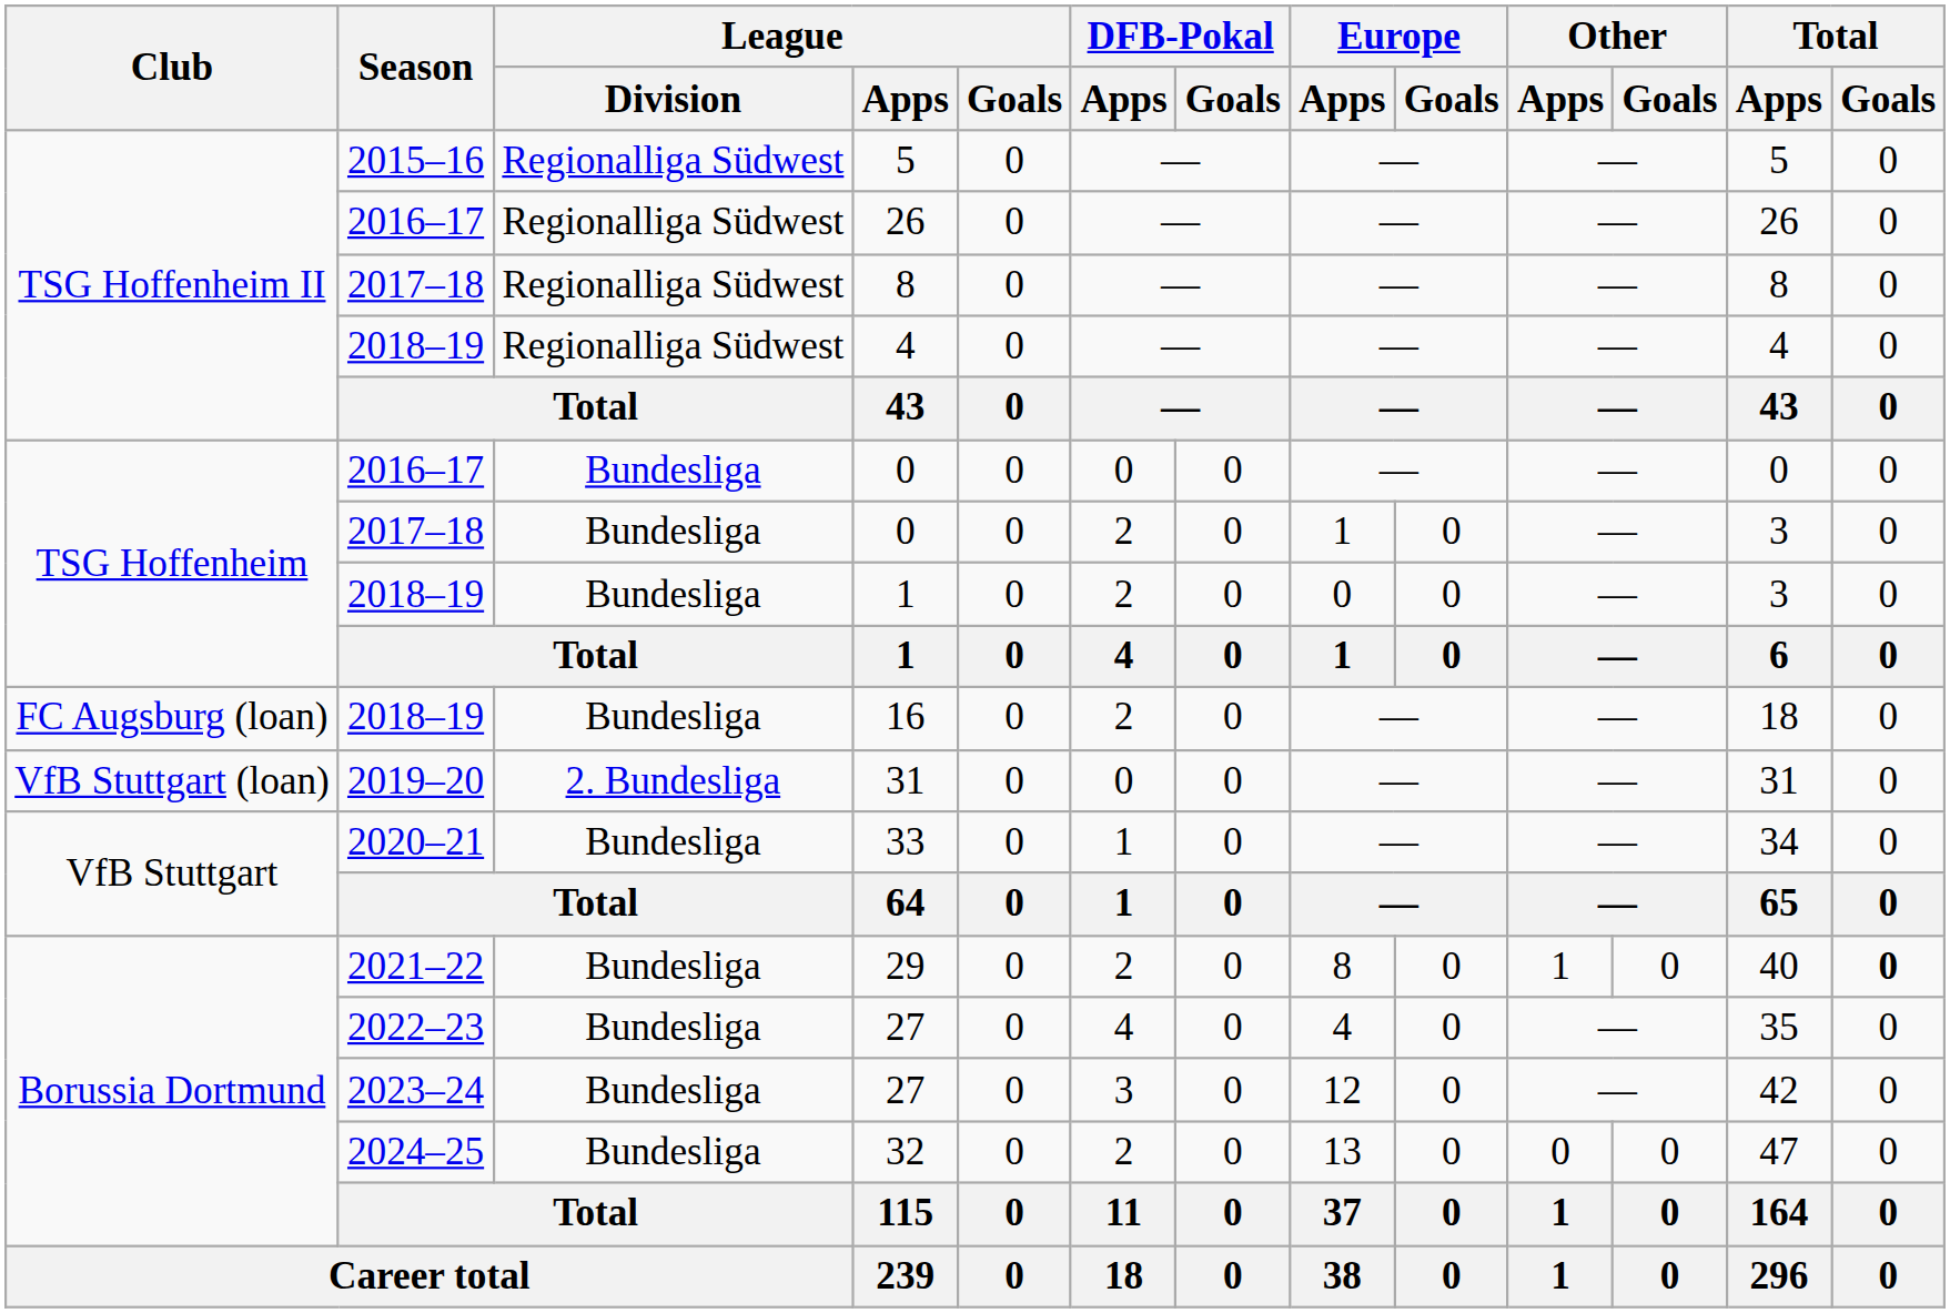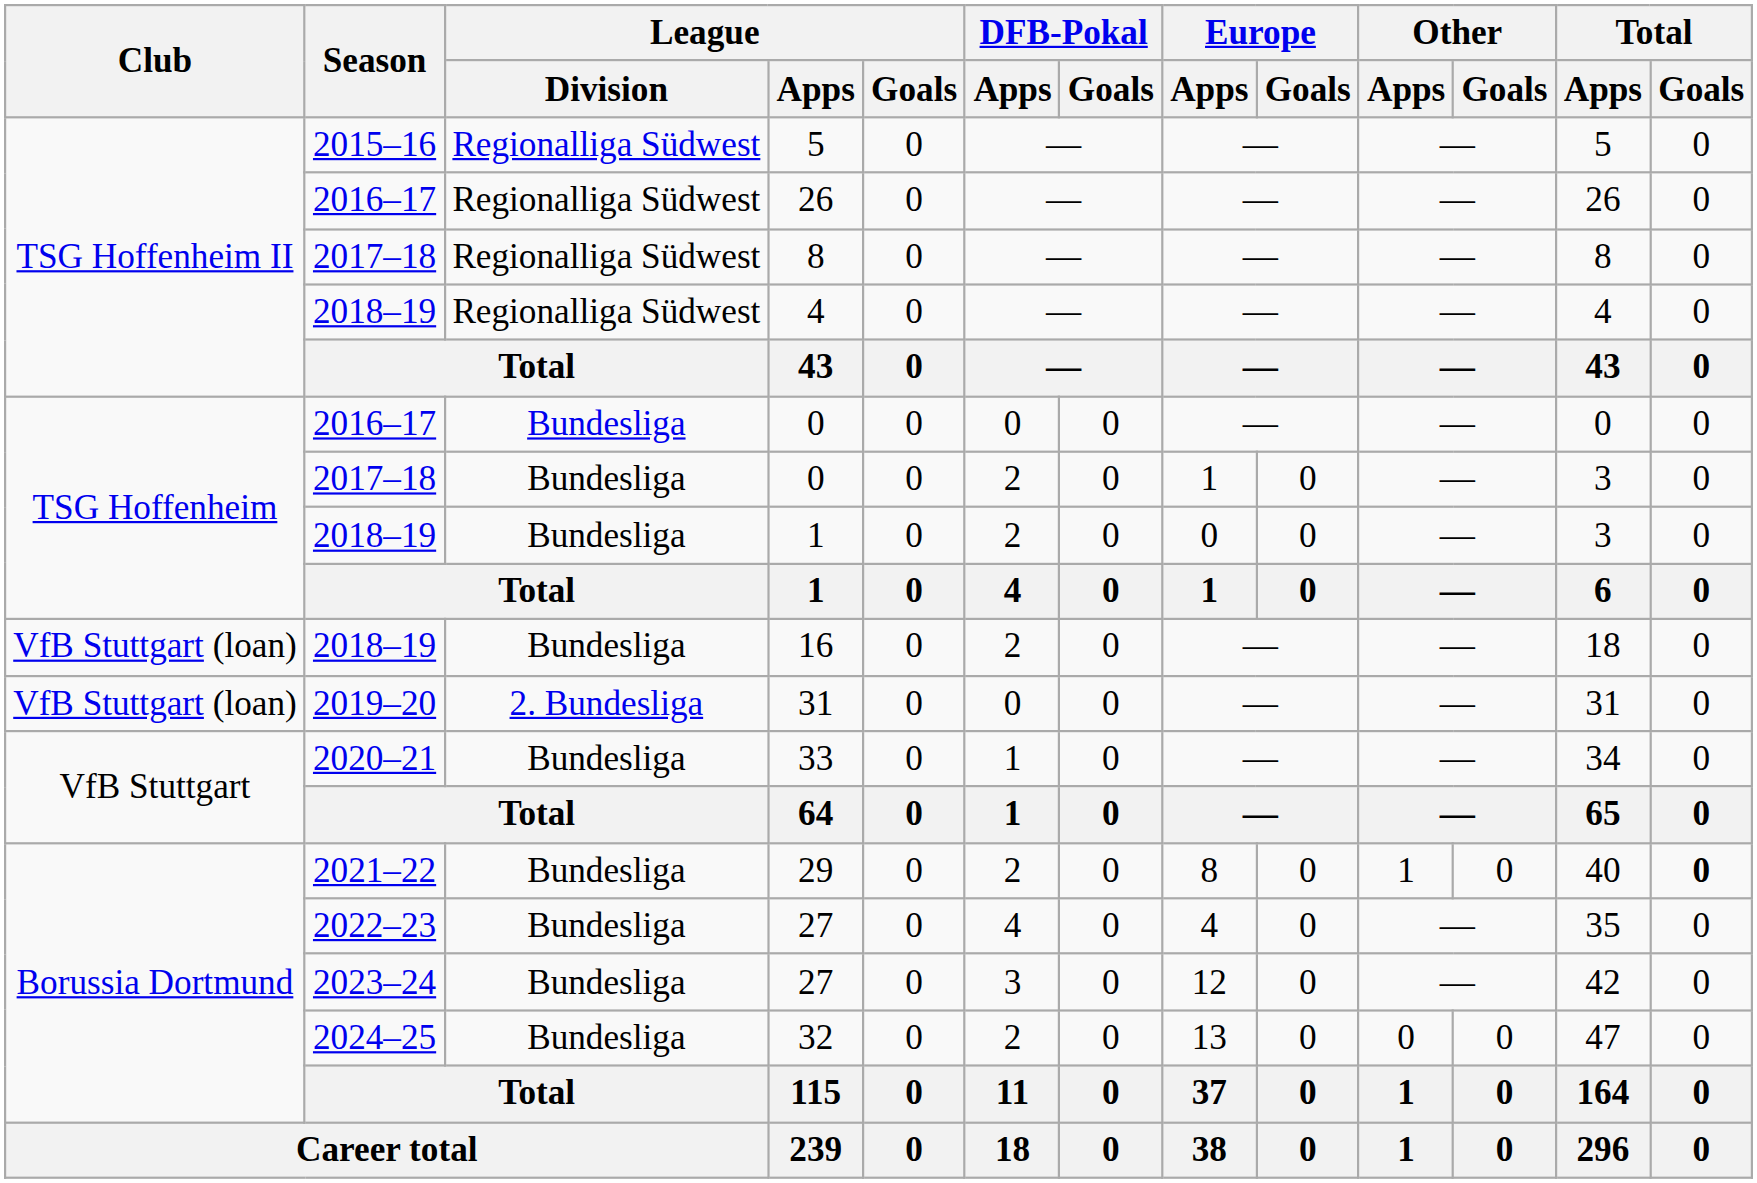16 | Club: FC Augsburg (loan) -> VfB Stuttgart (loan)
